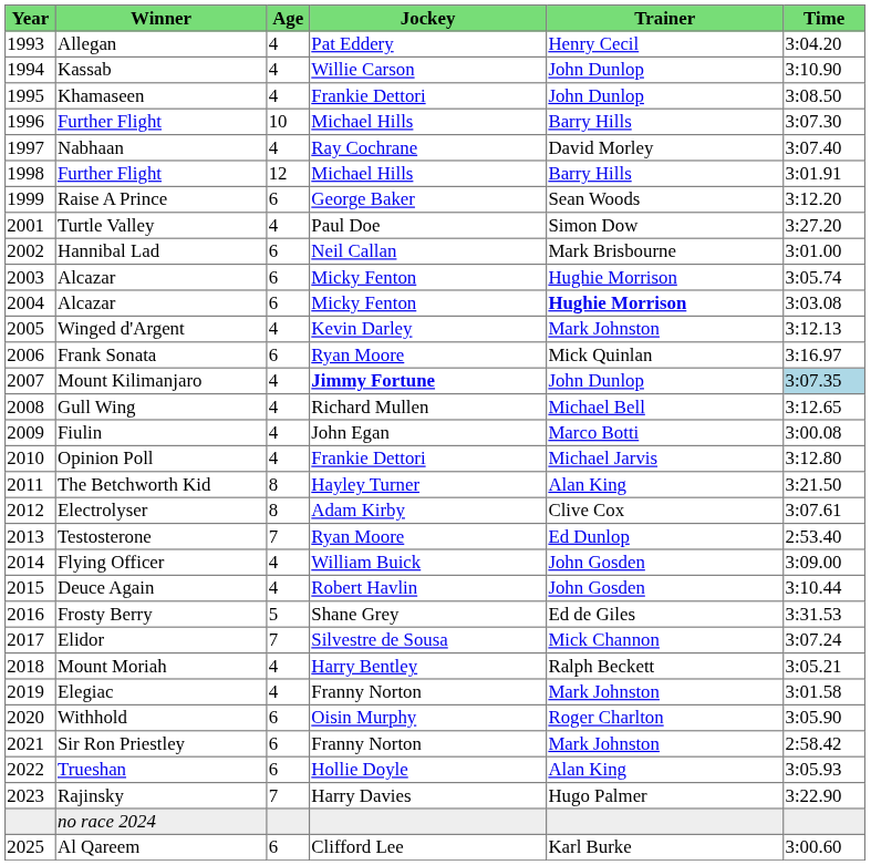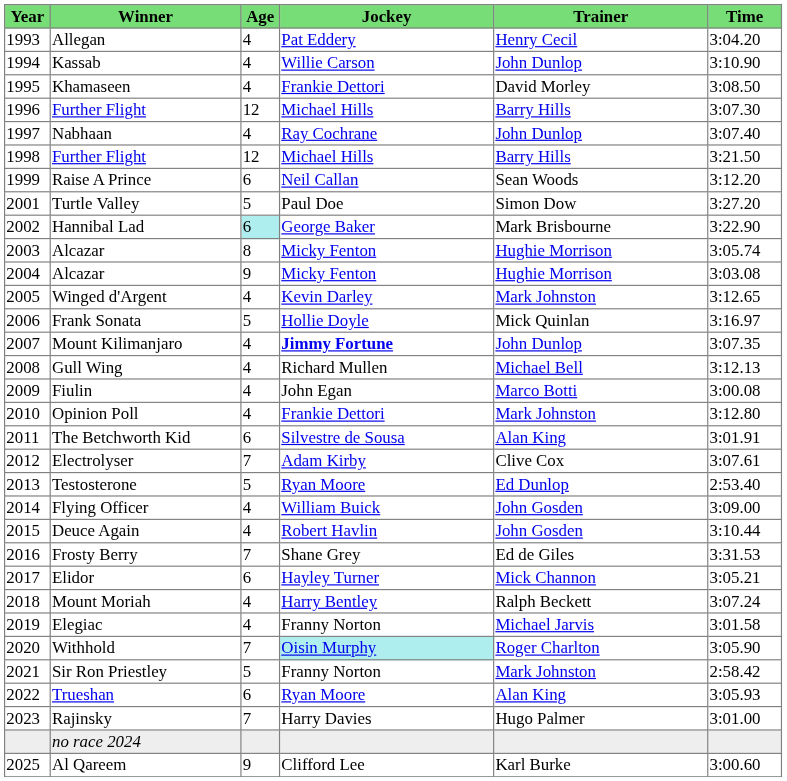Khamaseen | Trainer: John Dunlop -> David Morley
1996 / Further Flight | Age: 10 -> 12
Nabhaan | Trainer: David Morley -> John Dunlop
1998 / Further Flight | Time: 3:01.91 -> 3:21.50
Raise A Prince | Jockey: George Baker -> Neil Callan
Turtle Valley | Age: 4 -> 5
Hannibal Lad | Age: no background -> paleturquoise background
Hannibal Lad | Jockey: Neil Callan -> George Baker
Hannibal Lad | Time: 3:01.00 -> 3:22.90
2003 / Alcazar | Age: 6 -> 8
2004 / Alcazar | Age: 6 -> 9
2004 / Alcazar | Trainer: bold -> normal
Winged d'Argent | Time: 3:12.13 -> 3:12.65
Frank Sonata | Age: 6 -> 5
Frank Sonata | Jockey: Ryan Moore -> Hollie Doyle
Mount Kilimanjaro | Time: lightblue background -> no background
Gull Wing | Time: 3:12.65 -> 3:12.13
Opinion Poll | Trainer: Michael Jarvis -> Mark Johnston
The Betchworth Kid | Age: 8 -> 6
The Betchworth Kid | Jockey: Hayley Turner -> Silvestre de Sousa
The Betchworth Kid | Time: 3:21.50 -> 3:01.91
Electrolyser | Age: 8 -> 7
Testosterone | Age: 7 -> 5
Frosty Berry | Age: 5 -> 7
Elidor | Age: 7 -> 6
Elidor | Jockey: Silvestre de Sousa -> Hayley Turner
Elidor | Time: 3:07.24 -> 3:05.21
Mount Moriah | Time: 3:05.21 -> 3:07.24
Elegiac | Trainer: Mark Johnston -> Michael Jarvis
Withhold | Age: 6 -> 7
Withhold | Jockey: no background -> paleturquoise background
Sir Ron Priestley | Age: 6 -> 5
Trueshan | Jockey: Hollie Doyle -> Ryan Moore
Rajinsky | Time: 3:22.90 -> 3:01.00
Al Qareem | Age: 6 -> 9
